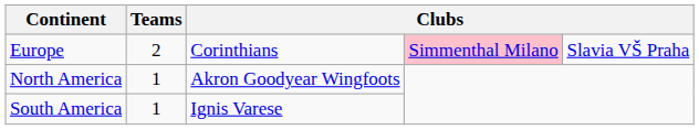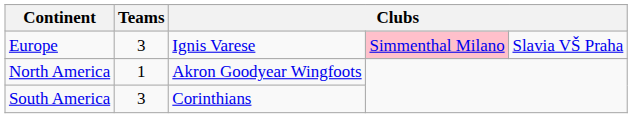Europe | Teams: 2 -> 3
Europe | column 3: Corinthians -> Ignis Varese
South America | Teams: 1 -> 3
South America | column 3: Ignis Varese -> Corinthians
